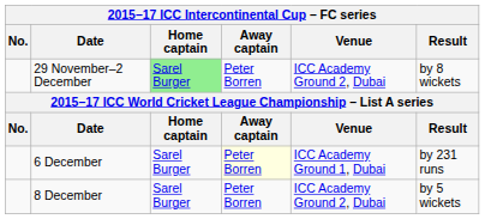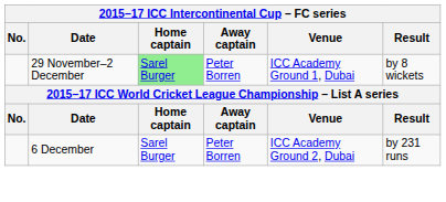29 November–2 December | Venue: ICC Academy Ground 2, Dubai -> ICC Academy Ground 1, Dubai
6 December | Away captain: lightyellow background -> no background
6 December | Venue: ICC Academy Ground 1, Dubai -> ICC Academy Ground 2, Dubai
- row: 8 December | Sarel Burger | Peter Borren | ICC Academy Ground 2, Dubai | by 5 wickets
